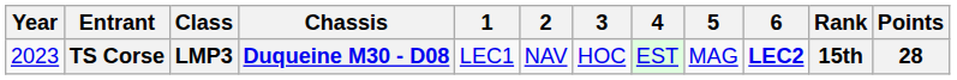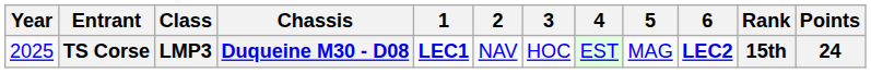TS Corse | Year: 2023 -> 2025
TS Corse | 1: normal -> bold
TS Corse | Points: 28 -> 24
